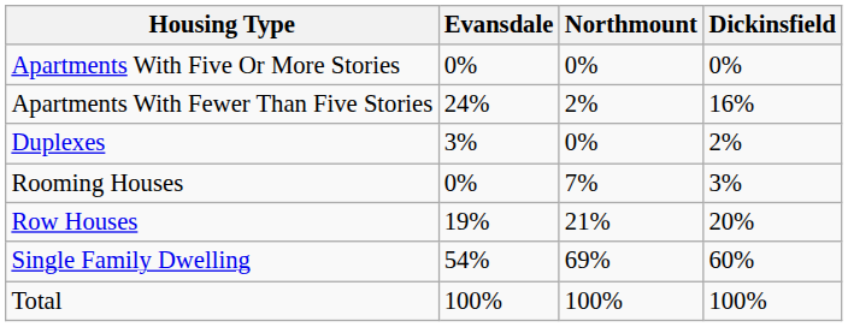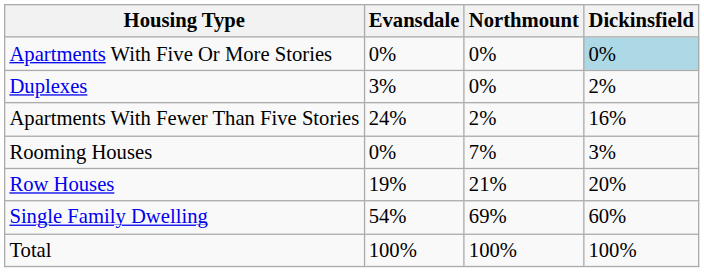Apartments With Five Or More Stories | Dickinsfield: no background -> lightblue background
rows swapped: Apartments With Fewer Than Five Stories <-> Duplexes
